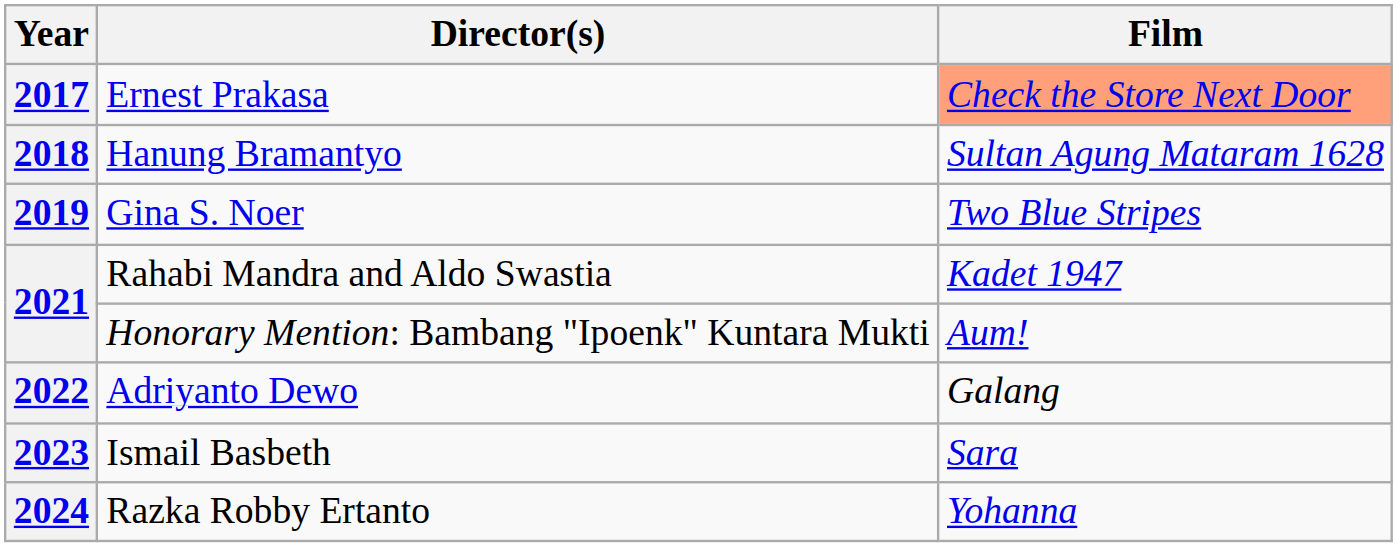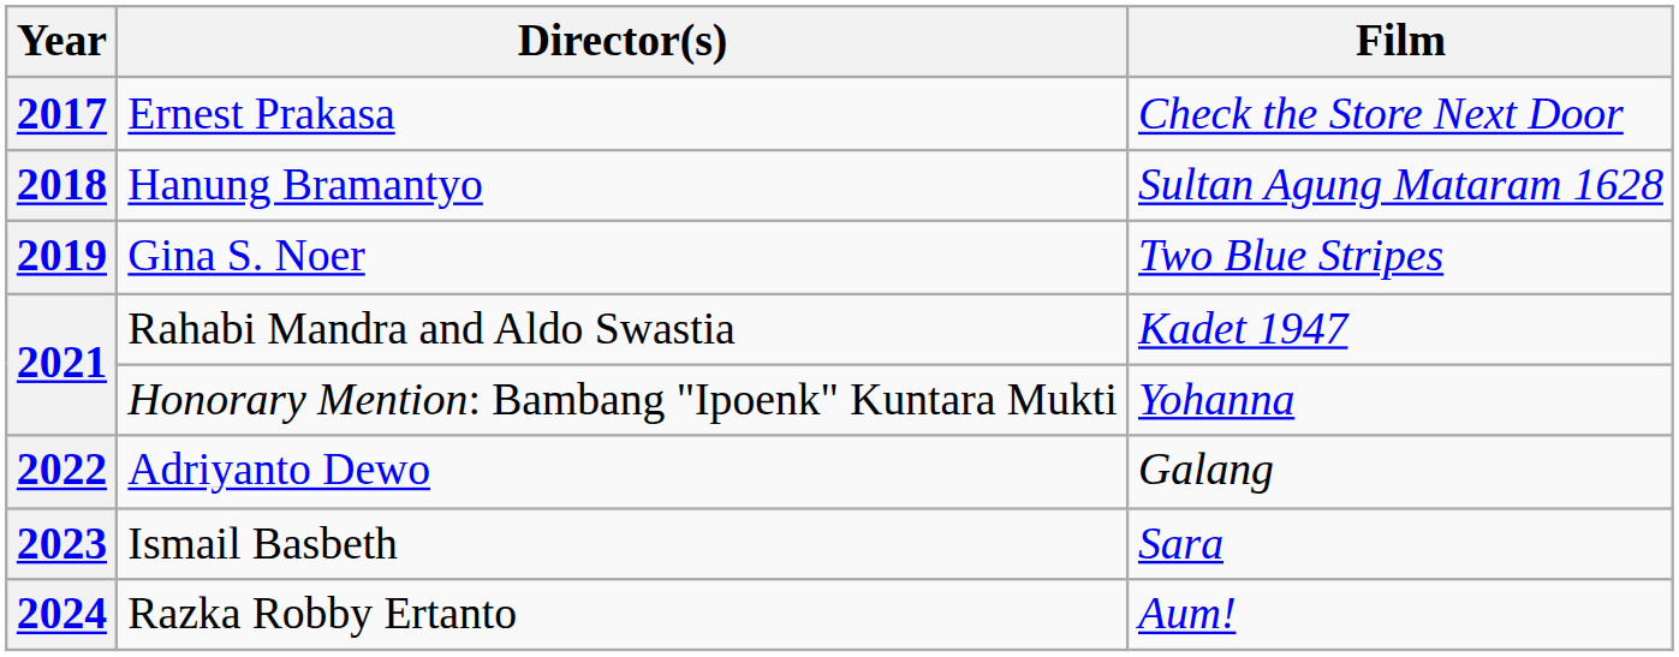Ernest Prakasa | Film: lightsalmon background -> no background
Honorary Mention: Bambang "Ipoenk" Kuntara Mukti | Film: Aum! -> Yohanna
Razka Robby Ertanto | Film: Yohanna -> Aum!
